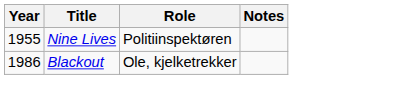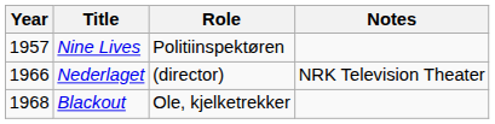Nine Lives | Year: 1955 -> 1957
+ row: 1966 | Nederlaget | (director) | NRK Television Theater
Blackout | Year: 1986 -> 1968
